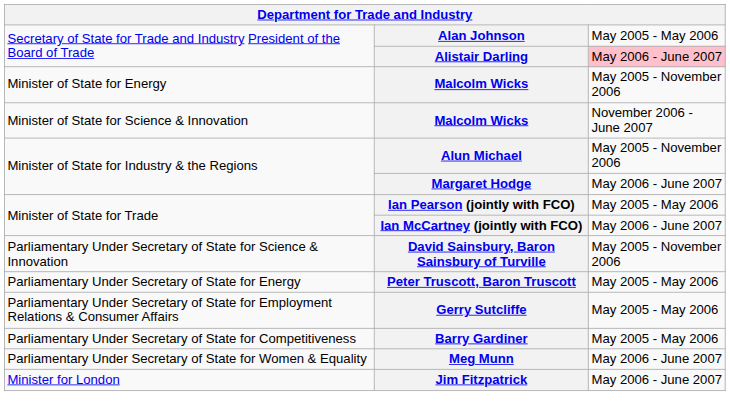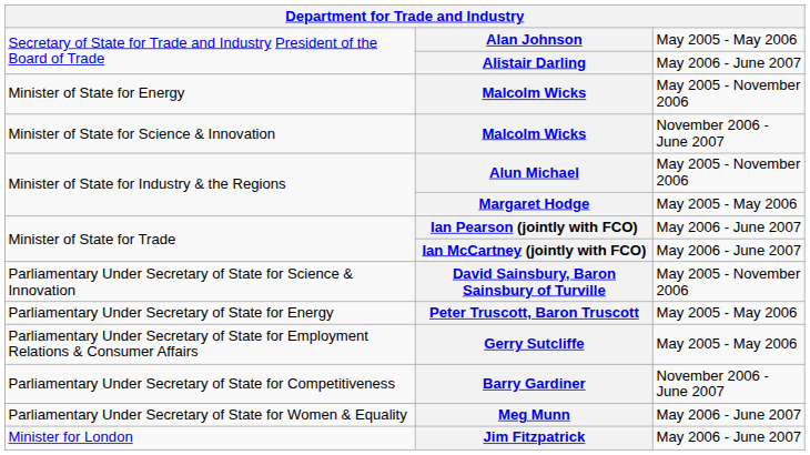Alistair Darling | column 3: pink background -> no background
Margaret Hodge | column 3: May 2006 - June 2007 -> May 2005 - May 2006
Ian Pearson (jointly with FCO) | column 3: May 2005 - May 2006 -> May 2006 - June 2007
Barry Gardiner | column 3: May 2005 - May 2006 -> November 2006 - June 2007
